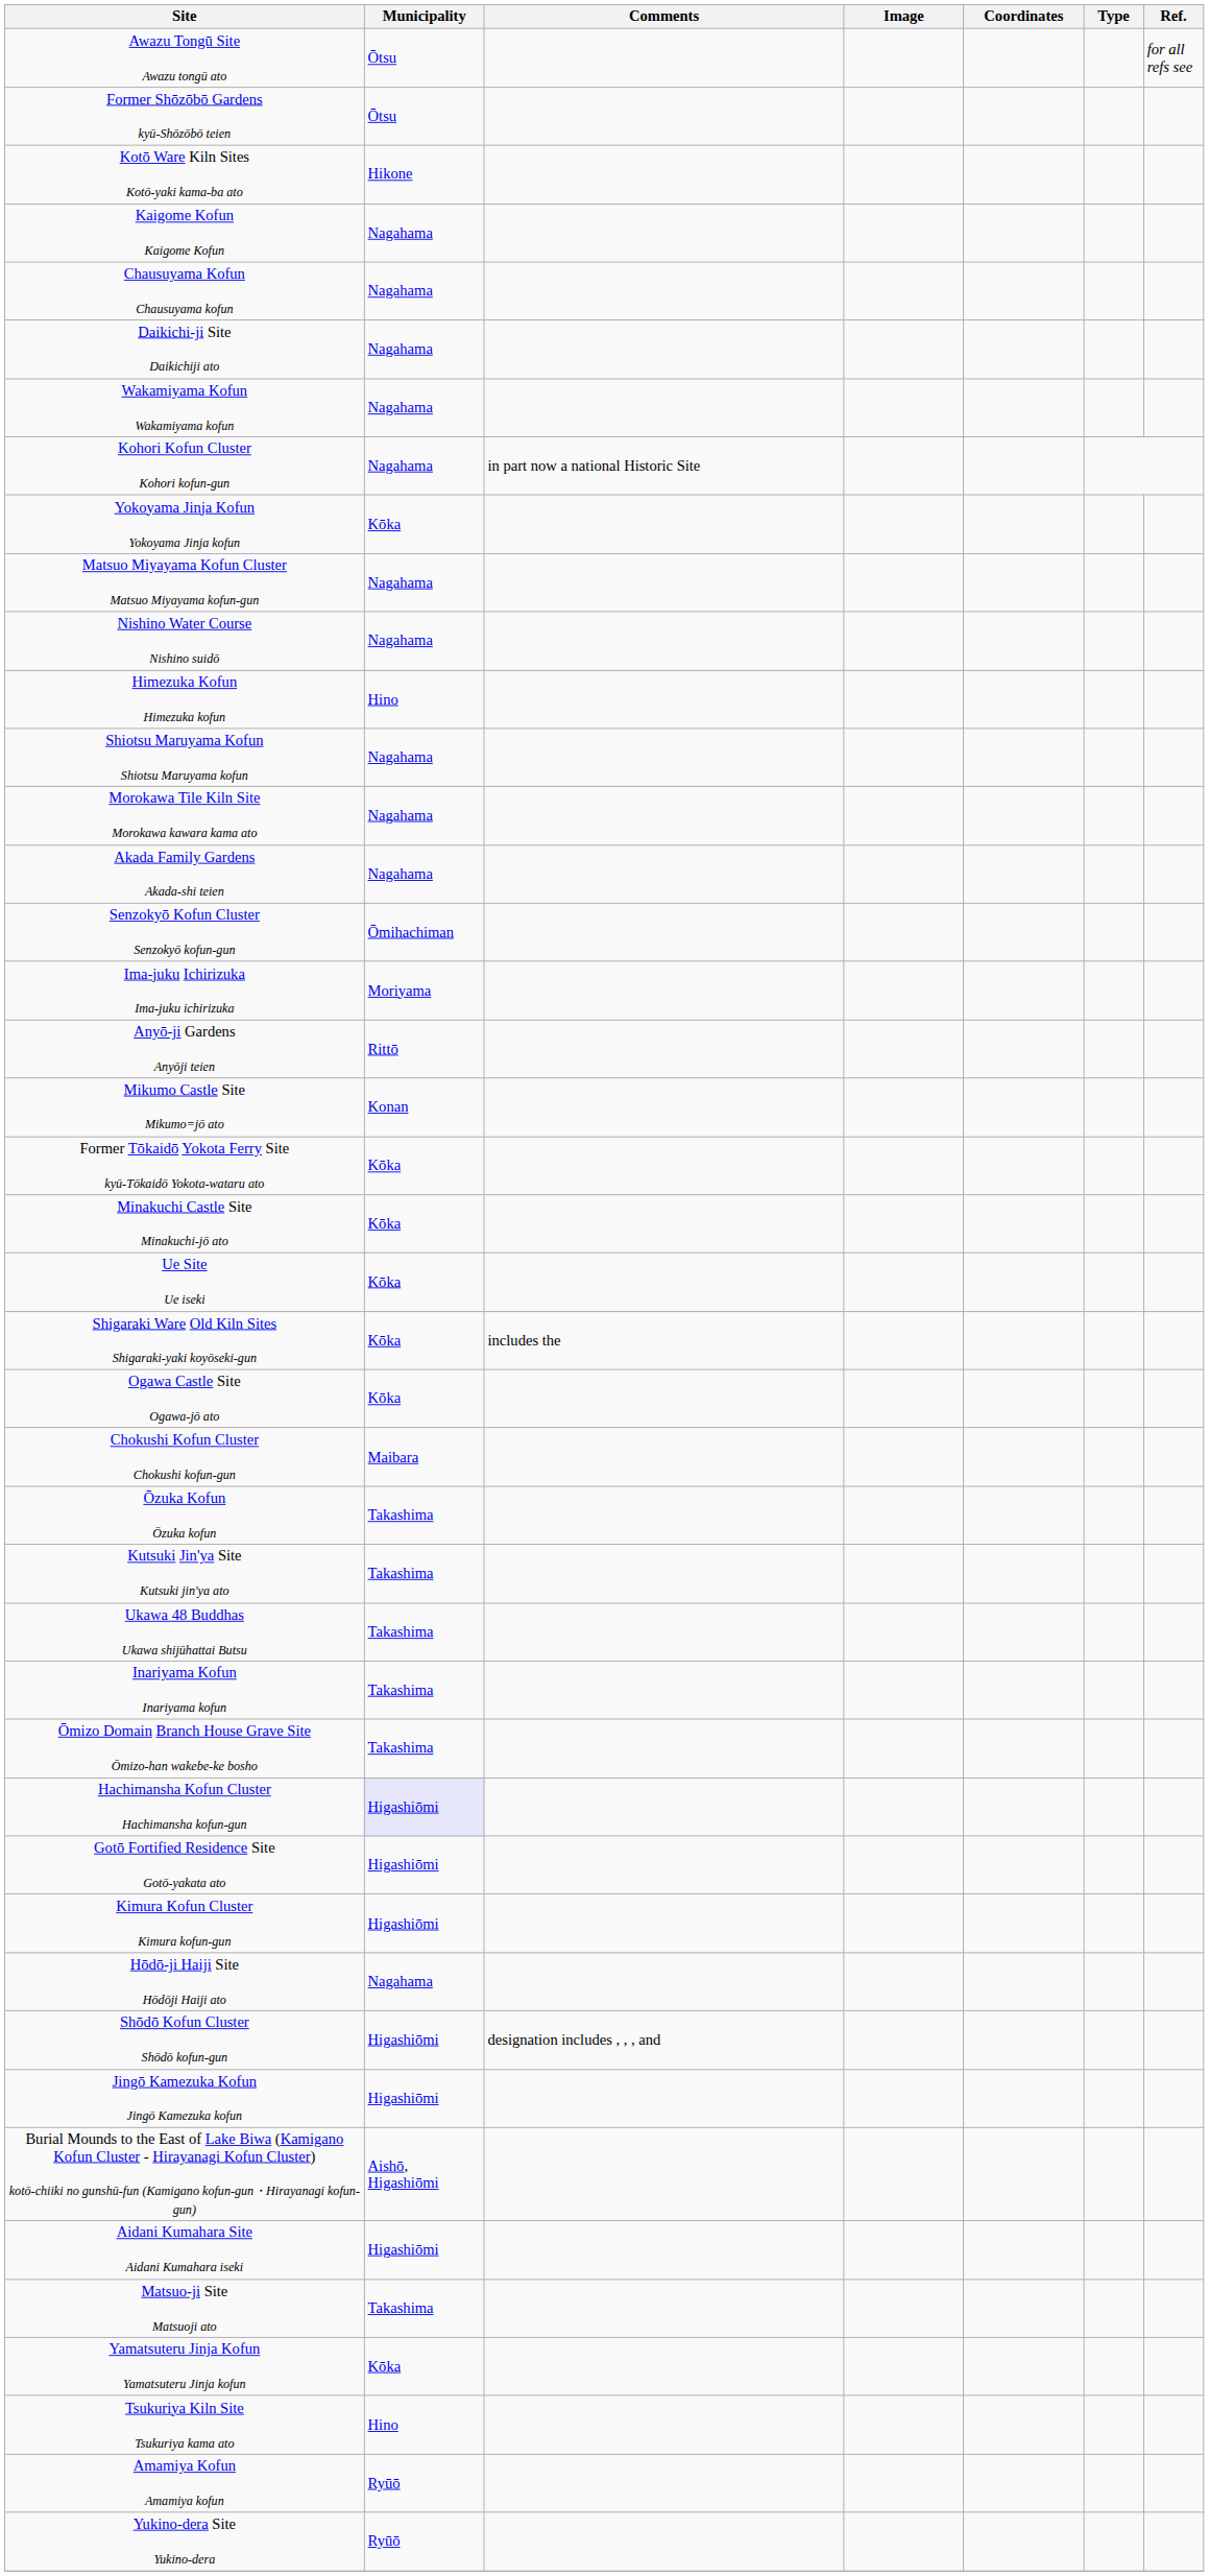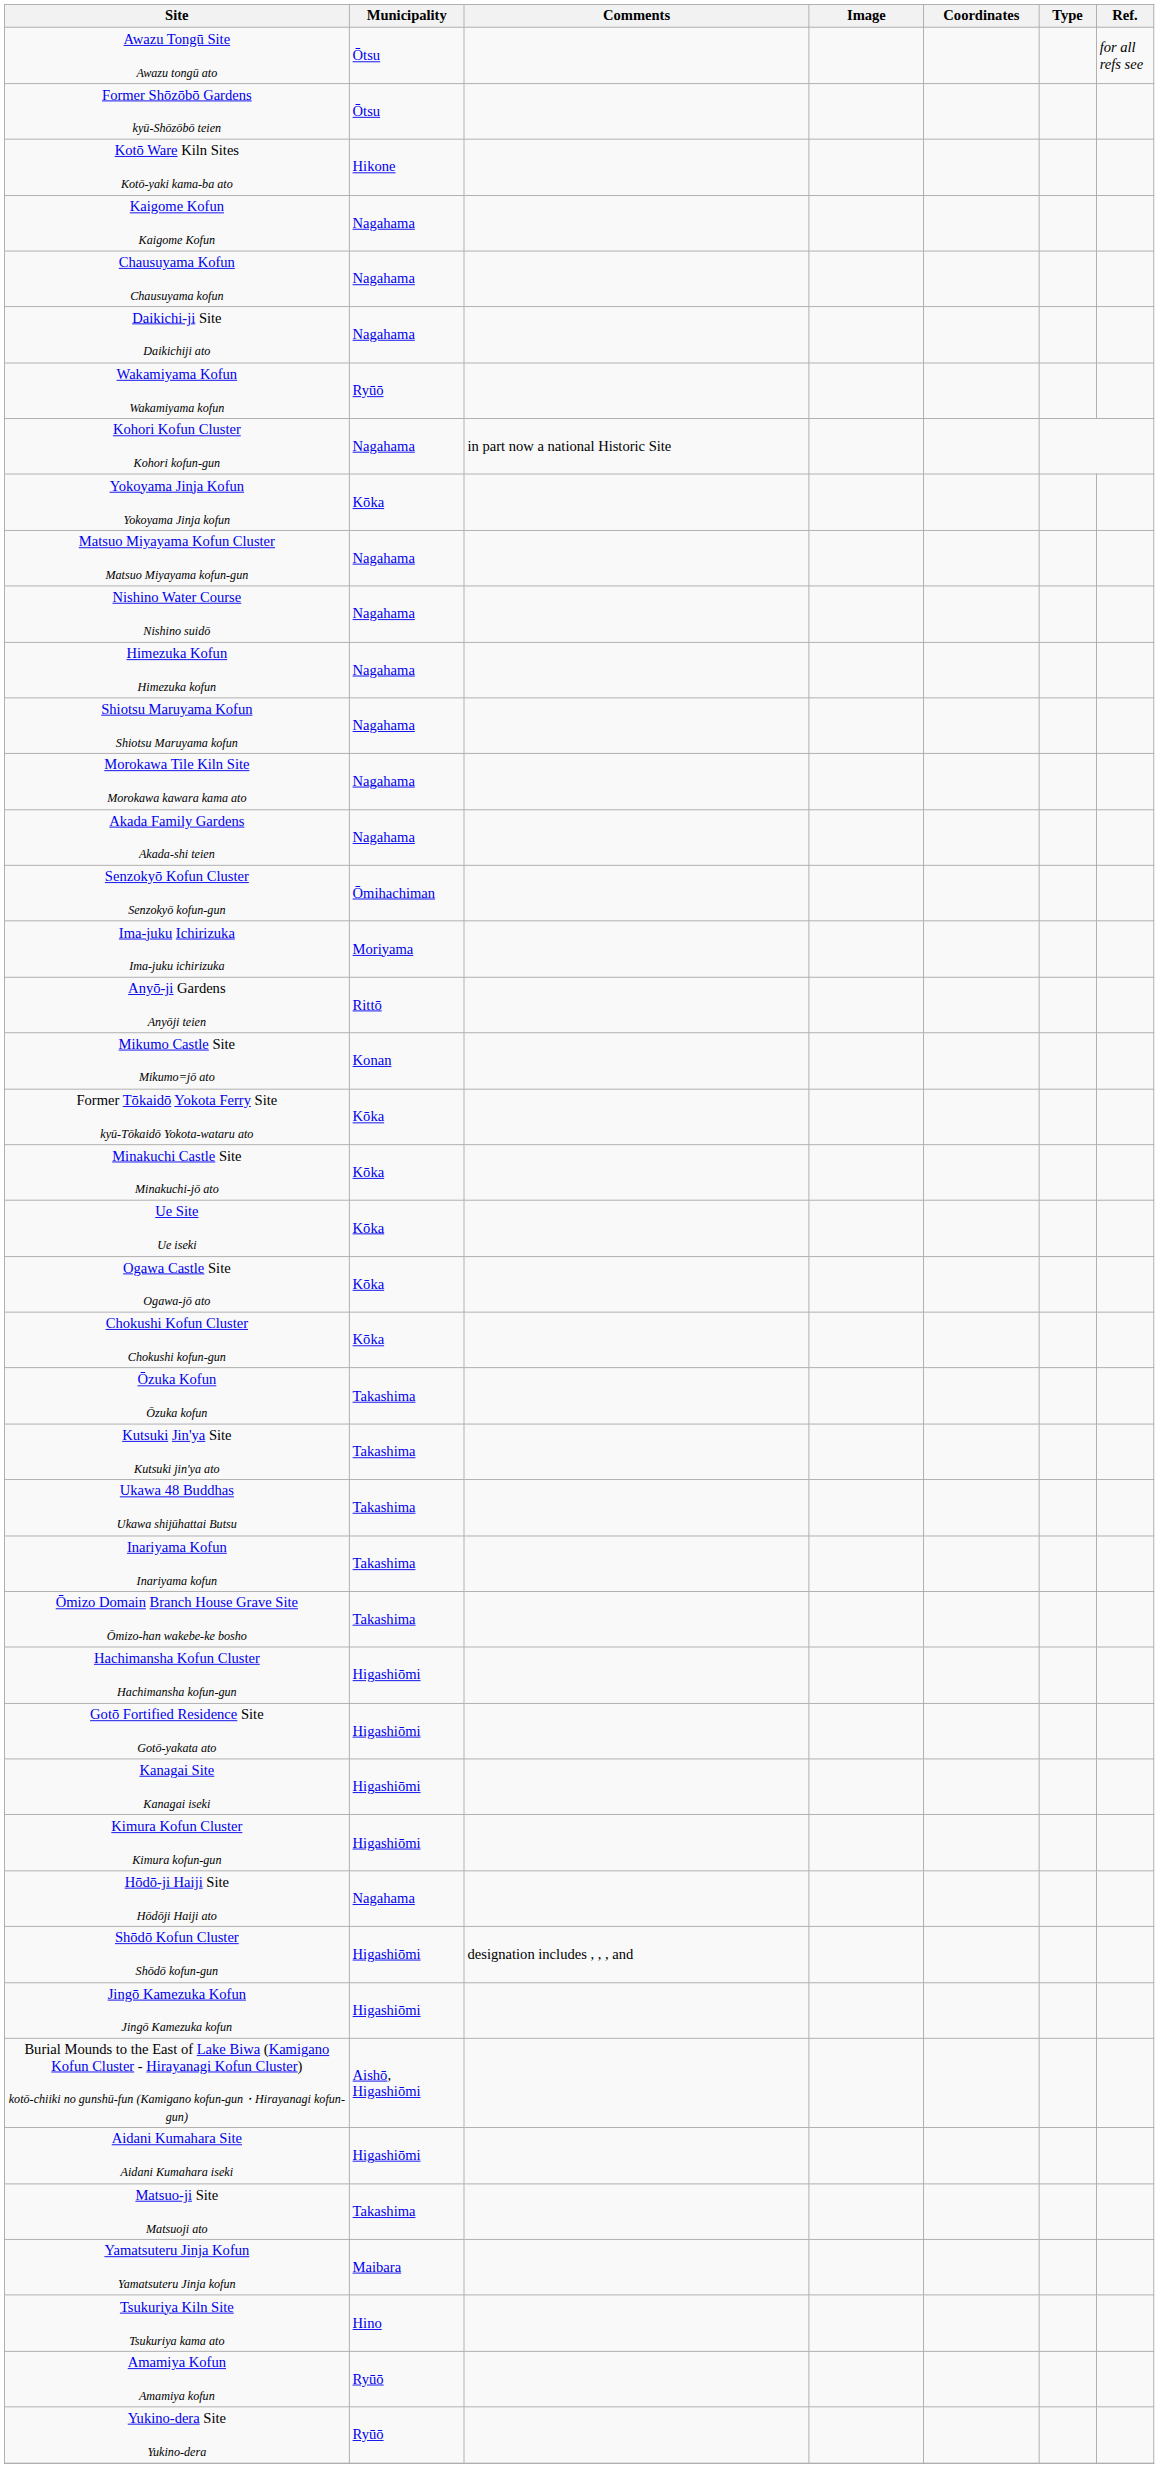Wakamiyama Kofun Wakamiyama kofun | Municipality: Nagahama -> Ryūō
Himezuka Kofun Himezuka kofun | Municipality: Hino -> Nagahama
- row: Shigaraki Ware Old Kiln Sites Shigaraki-yaki koyōseki-gun | Kōka | includes the
Chokushi Kofun Cluster Chokushi kofun-gun | Municipality: Maibara -> Kōka
Hachimansha Kofun Cluster Hachimansha kofun-gun | Municipality: lavender background -> no background
+ row: Kanagai Site Kanagai iseki | Higashiōmi
Yamatsuteru Jinja Kofun Yamatsuteru Jinja kofun | Municipality: Kōka -> Maibara
